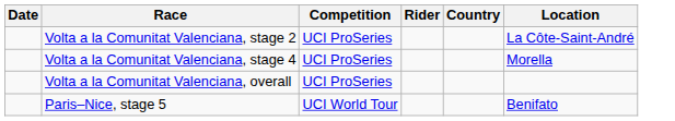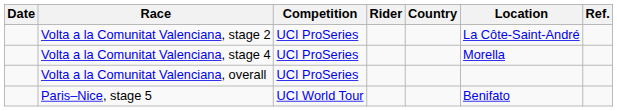+ column: Ref.
